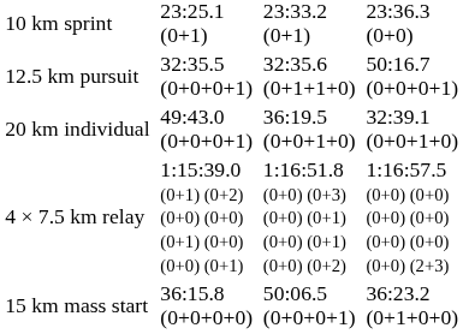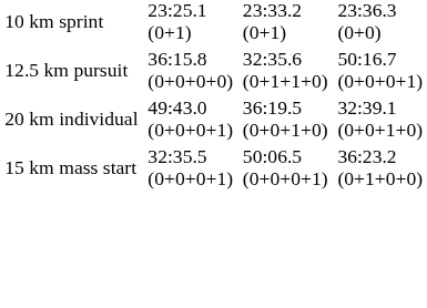12.5 km pursuit | column 3: 32:35.5 (0+0+0+1) -> 36:15.8 (0+0+0+0)
- row: 4 × 7.5 km relay | 1:15:39.0 (0+1) (0+2) (0+0) (0+0) (0+1) (0+0) (0+0) (0+1) | 1:16:51.8 (0+0) (0+3) (0+0) (0+1) (0+0) (0+1) (0+0) (0+2) | 1:16:57.5 (0+0) (0+0) (0+0) (0+0) (0+0) (0+0) (0+0) (2+3)
15 km mass start | column 3: 36:15.8 (0+0+0+0) -> 32:35.5 (0+0+0+1)
